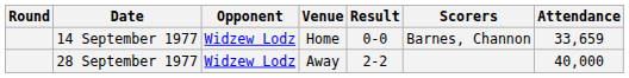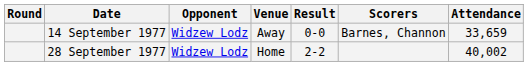14 September 1977 | Venue: Home -> Away
28 September 1977 | Venue: Away -> Home
28 September 1977 | Attendance: 40,000 -> 40,002
